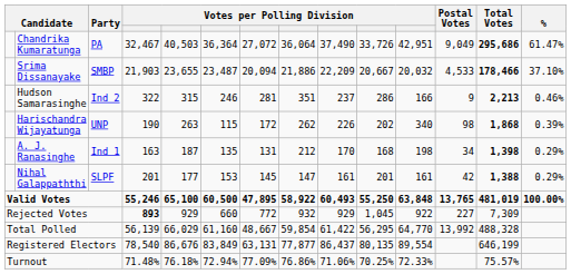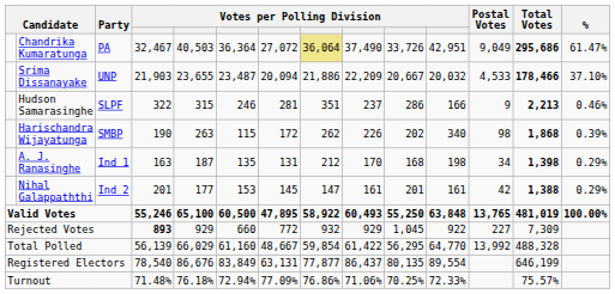Chandrika Kumaratunga | column 8: no background -> khaki background
Srima Dissanayake | Party: SMBP -> UNP
Hudson Samarasinghe | Party: Ind 2 -> SLPF
Harischandra Wijayatunga | Party: UNP -> SMBP
Nihal Galappaththi | Party: SLPF -> Ind 2
